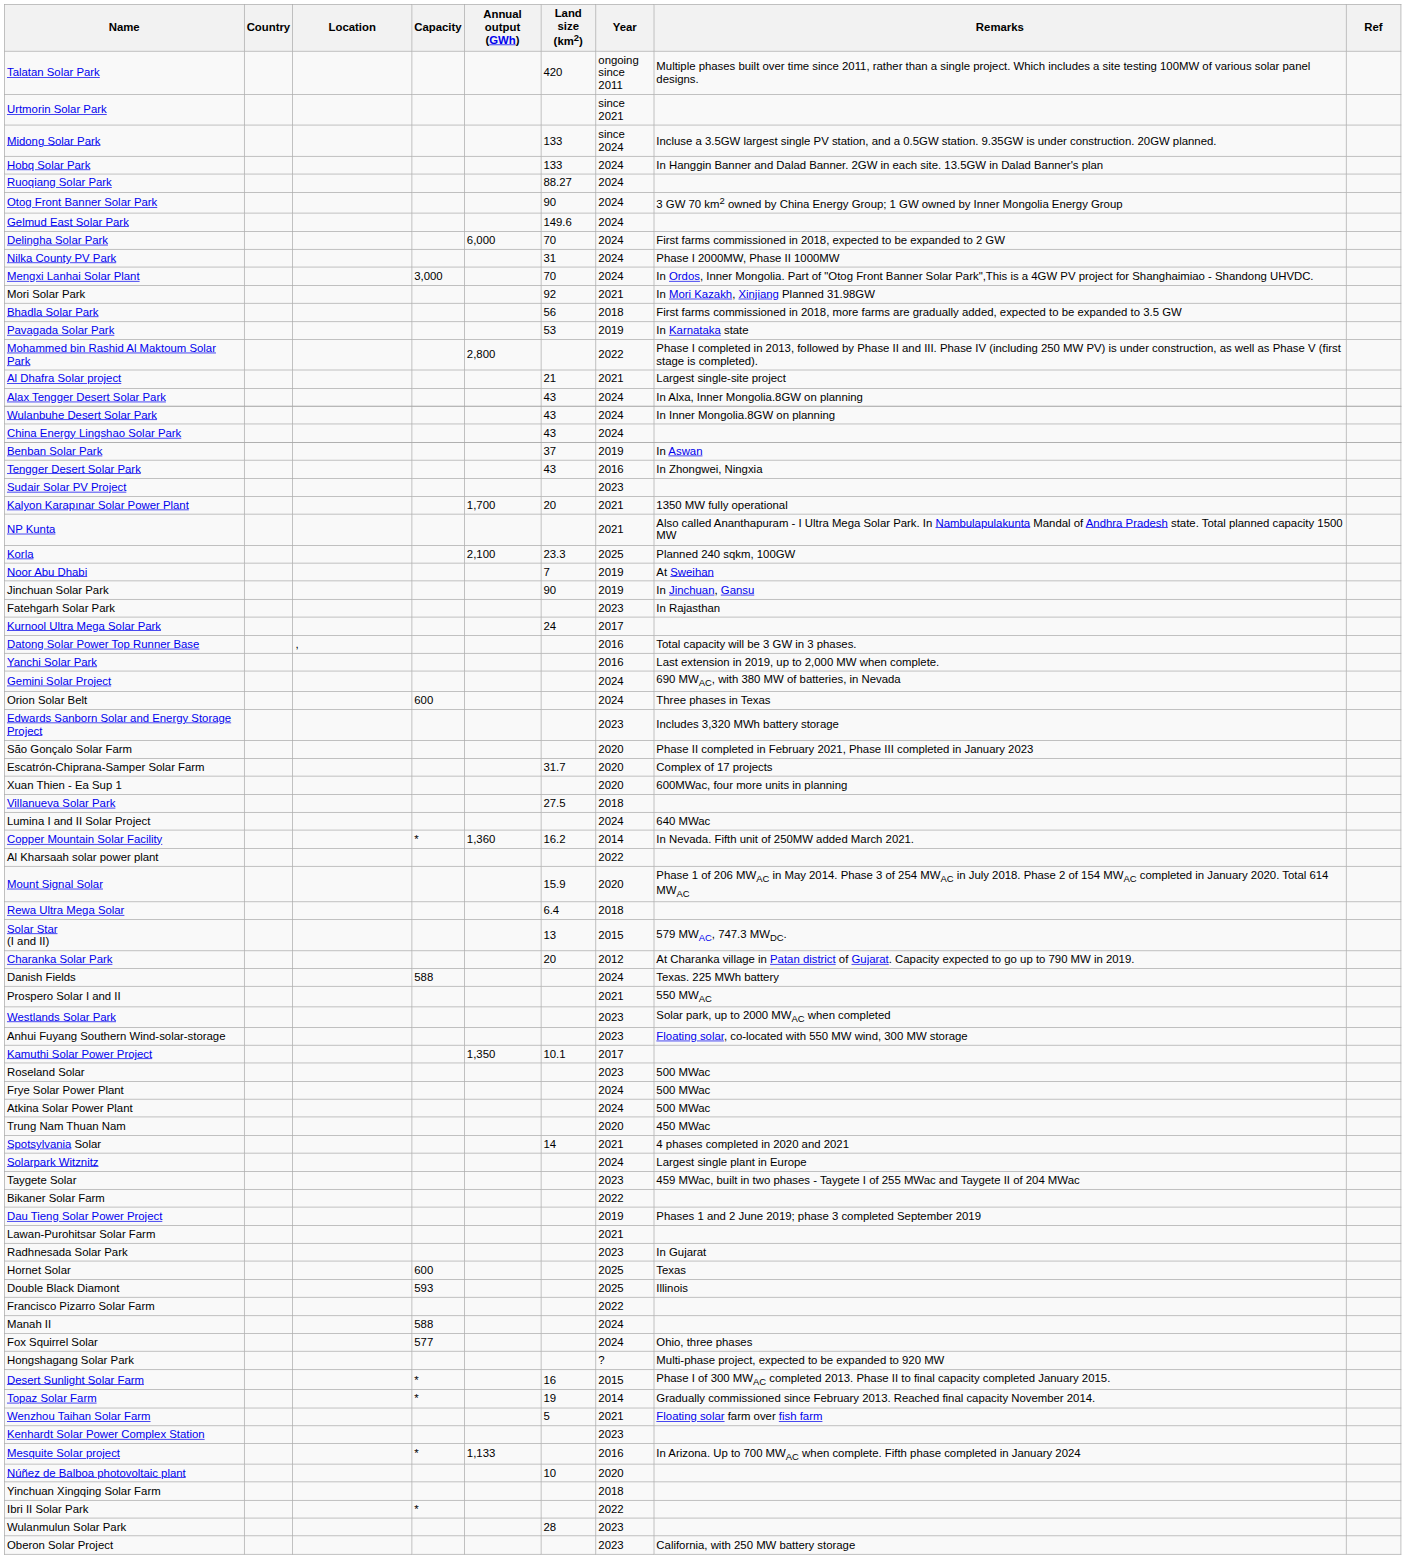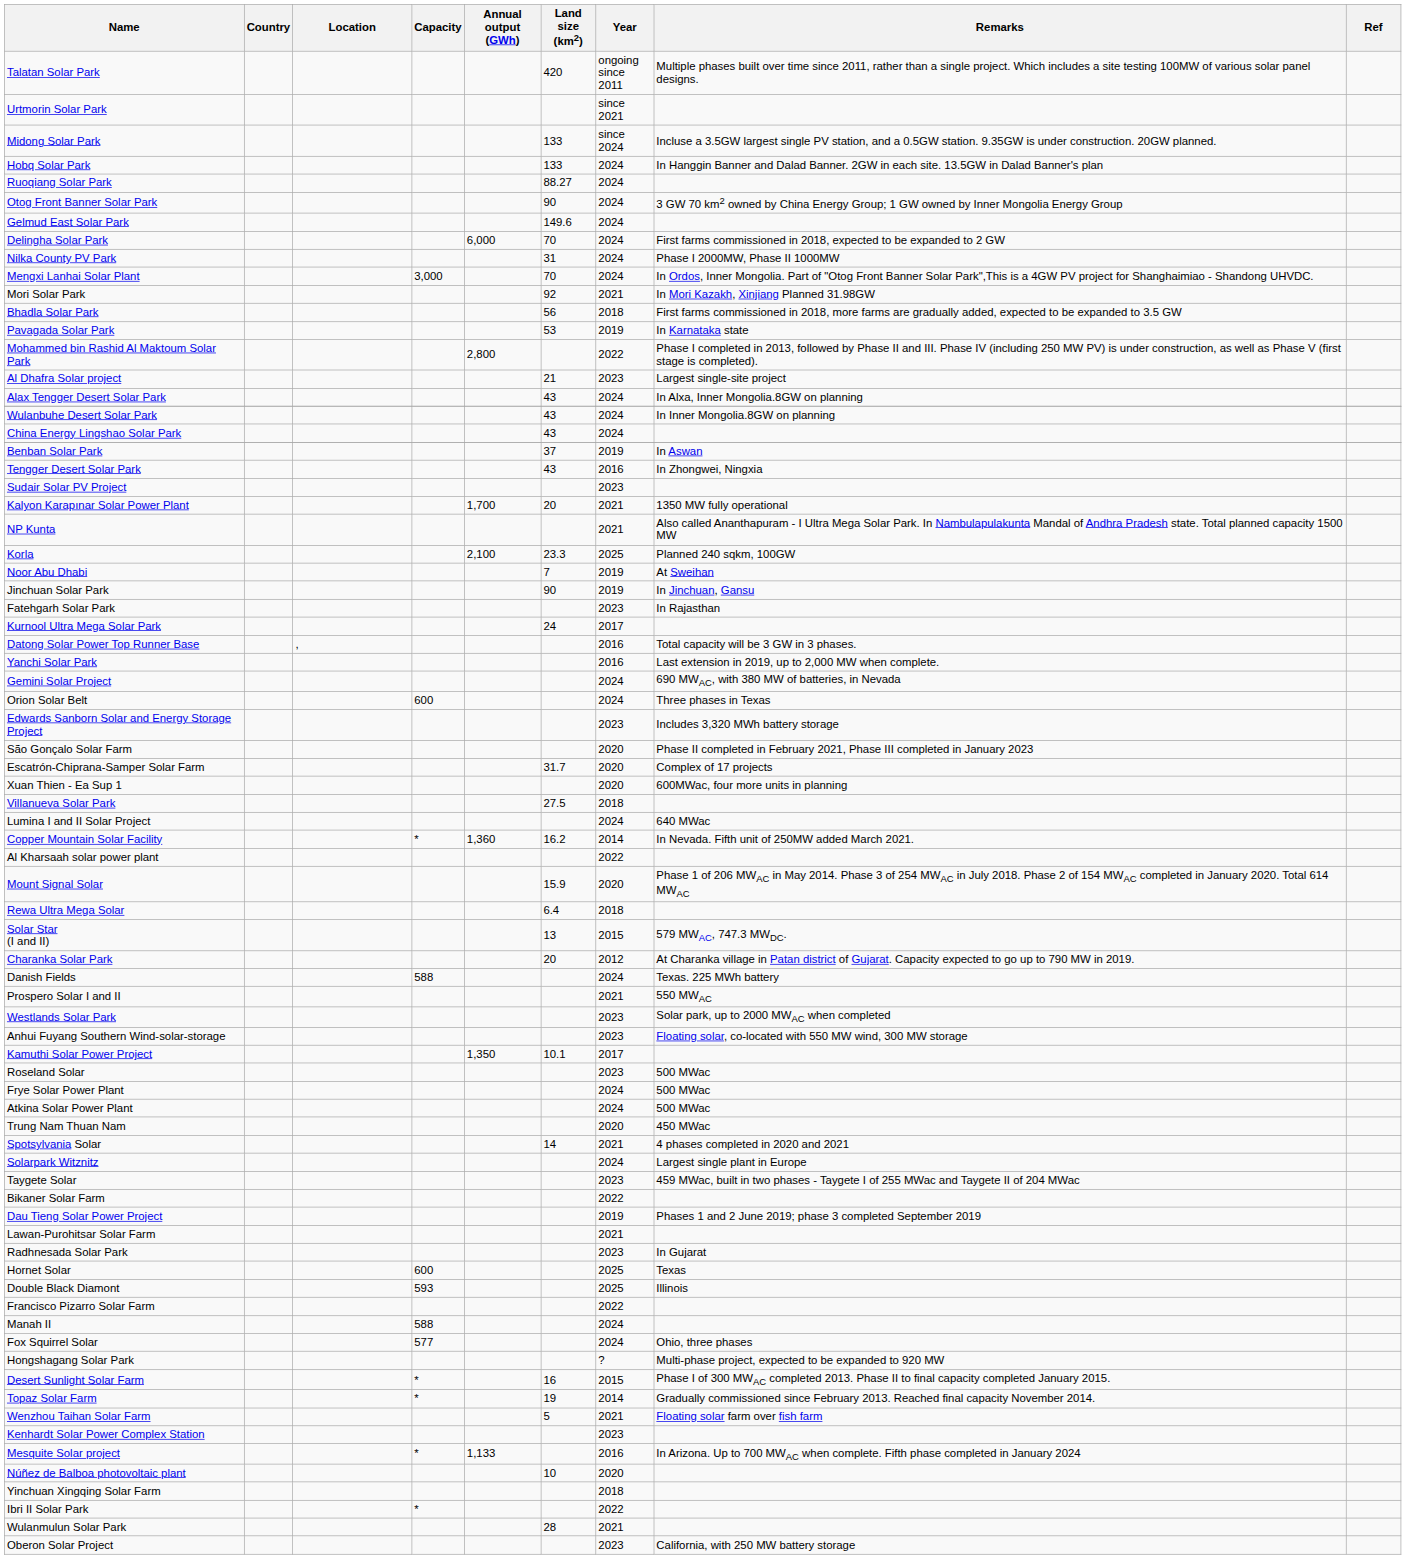Al Dhafra Solar project | Year: 2021 -> 2023
Wulanmulun Solar Park | Year: 2023 -> 2021
